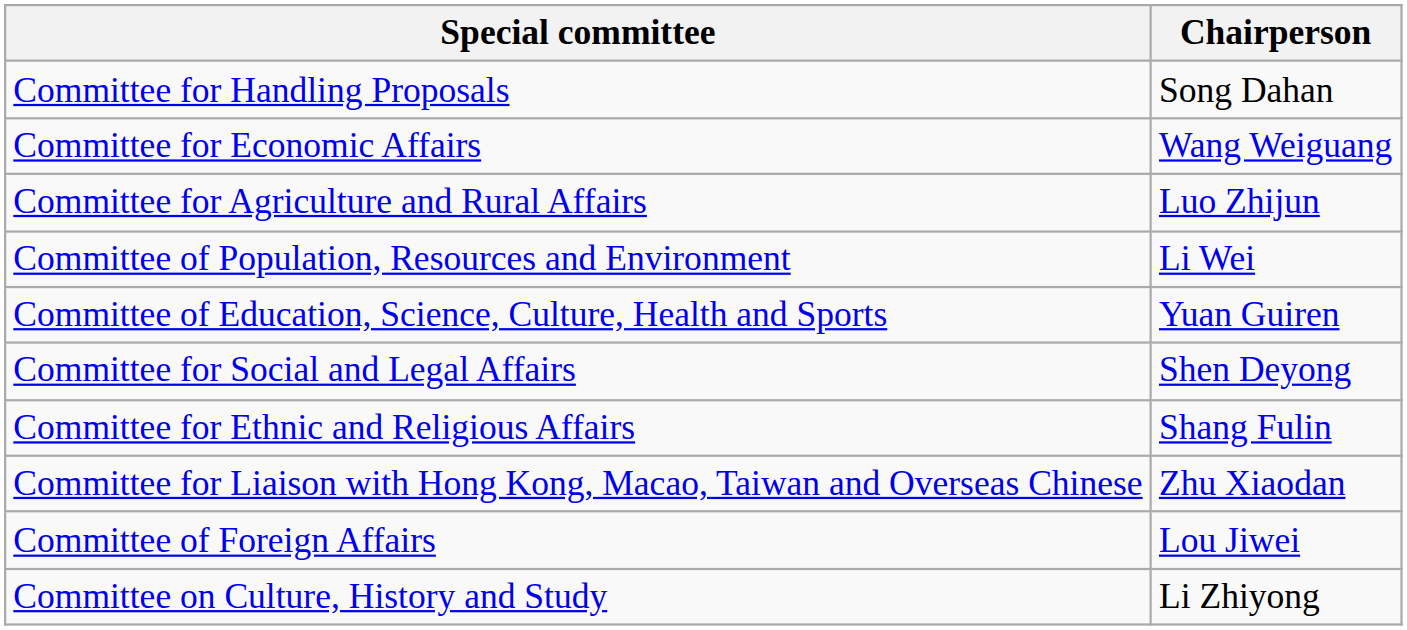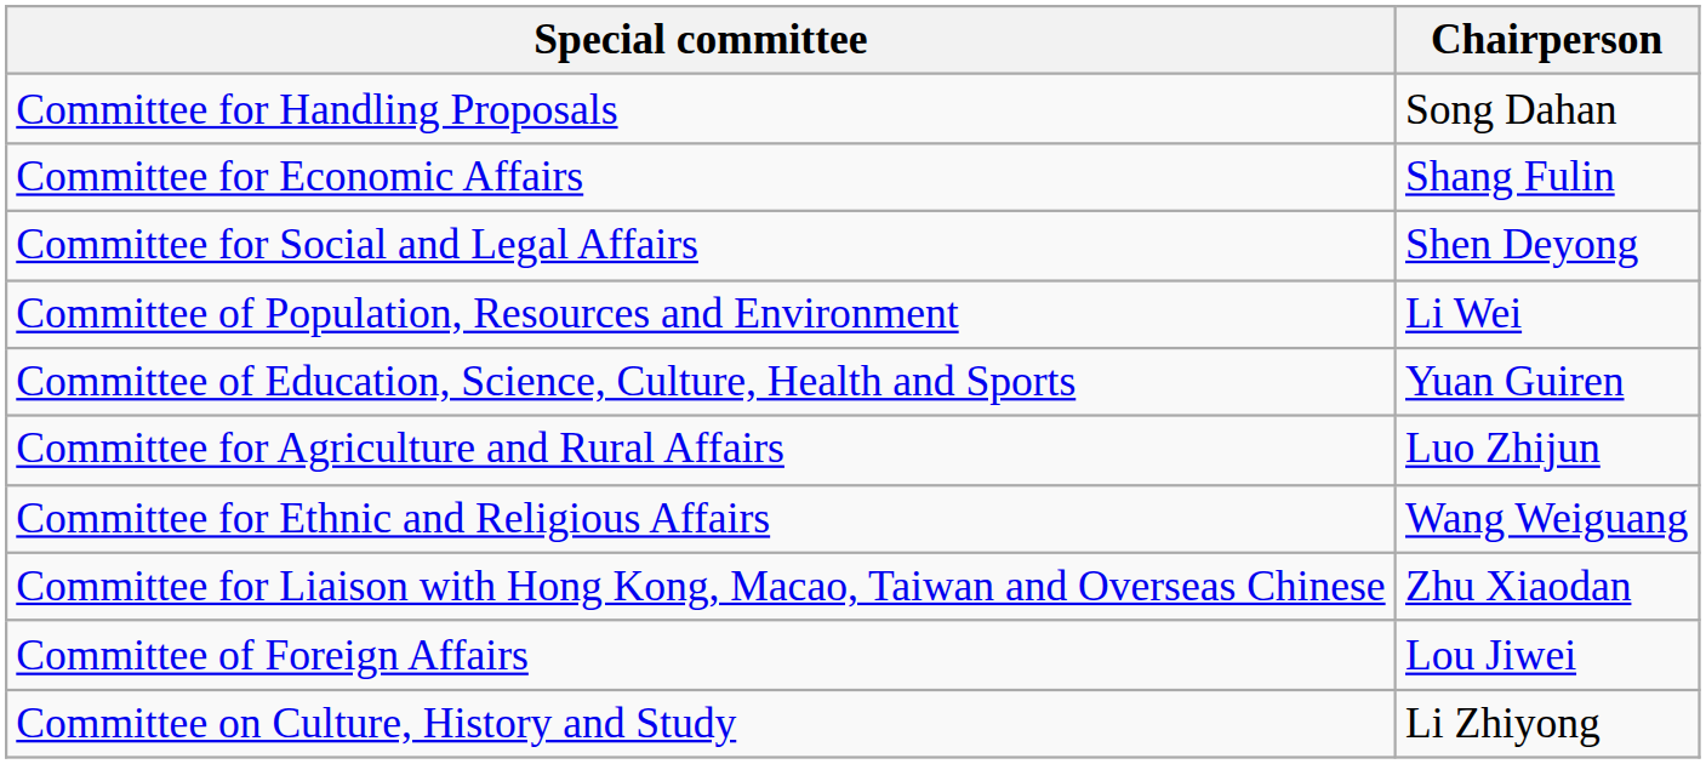Committee for Economic Affairs | Chairperson: Wang Weiguang -> Shang Fulin
rows swapped: Committee for Agriculture and Rural Affairs <-> Committee for Social and Legal Affairs
Committee for Ethnic and Religious Affairs | Chairperson: Shang Fulin -> Wang Weiguang
